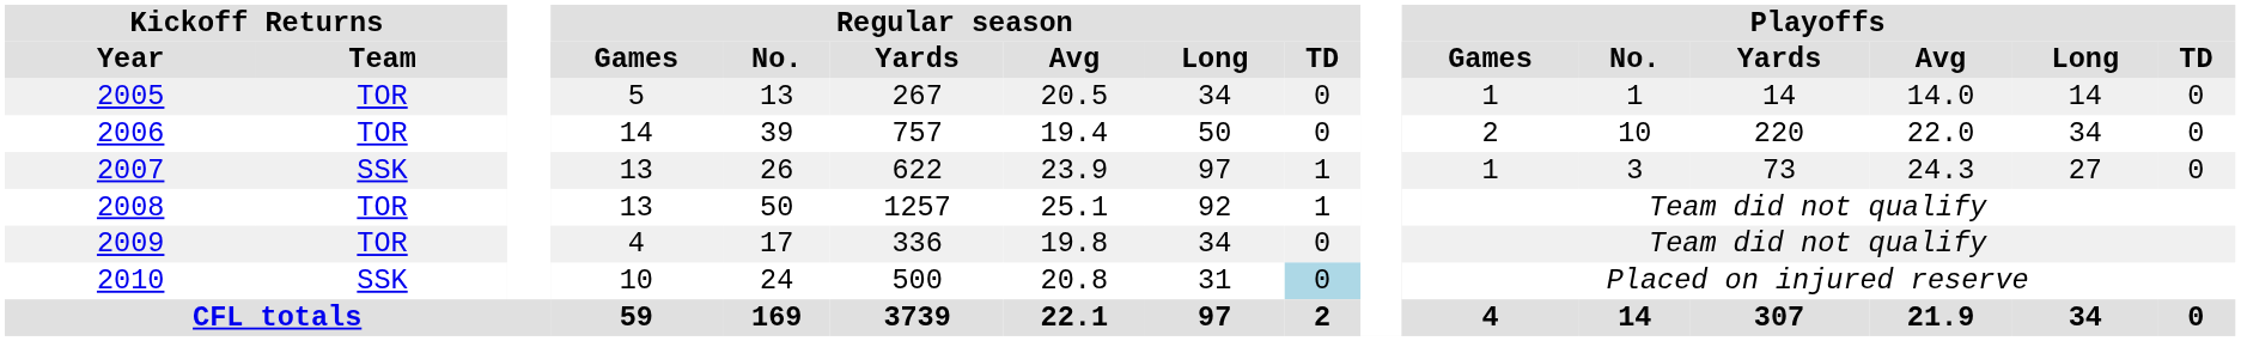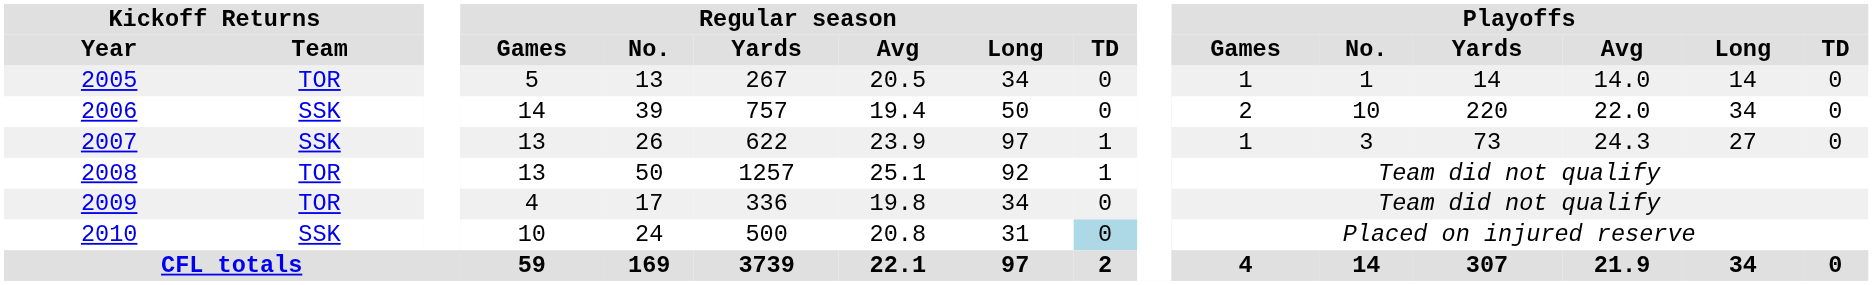2006 | Kickoff Returns / Team: TOR -> SSK
